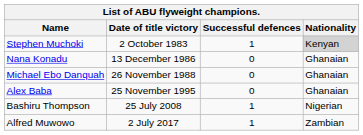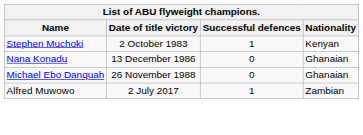Stephen Muchoki | Nationality: lightgrey background -> no background
- row: Alex Baba | 25 November 1995 | 0 | Ghanaian
- row: Bashiru Thompson | 25 July 2008 | 1 | Nigerian
